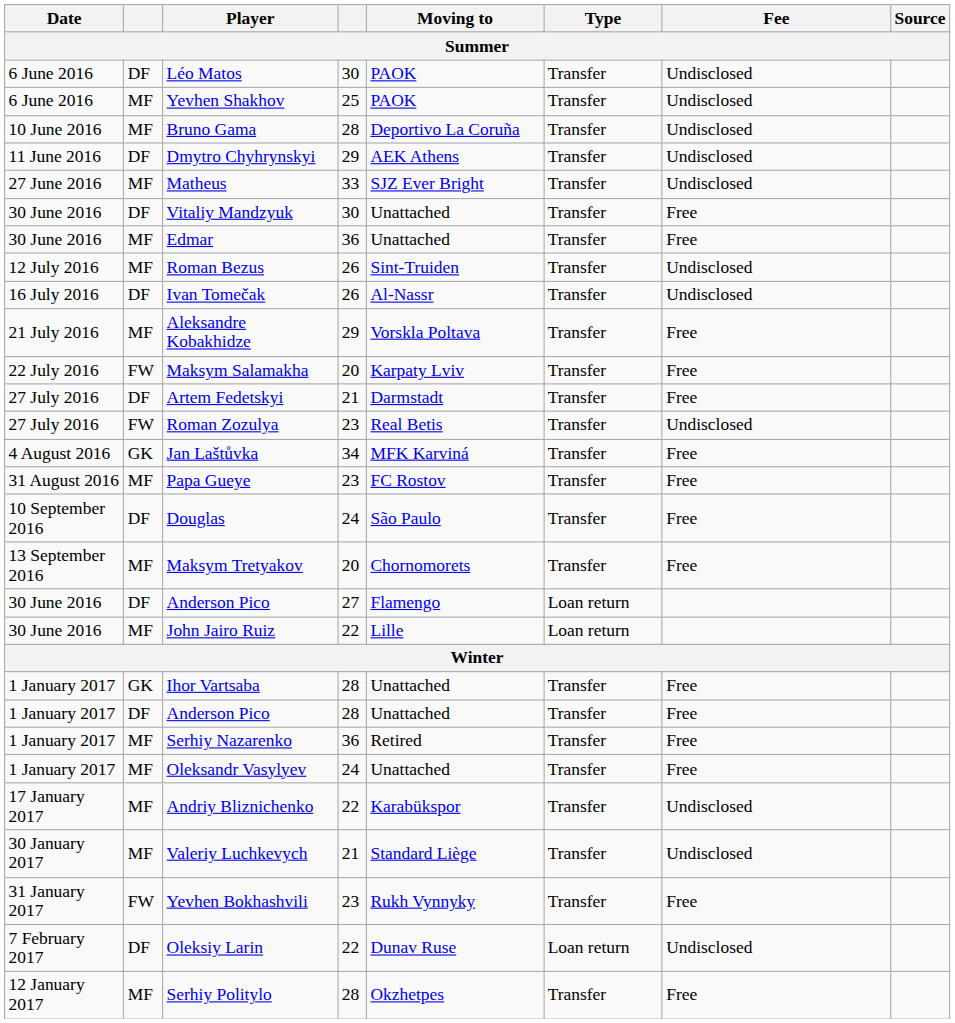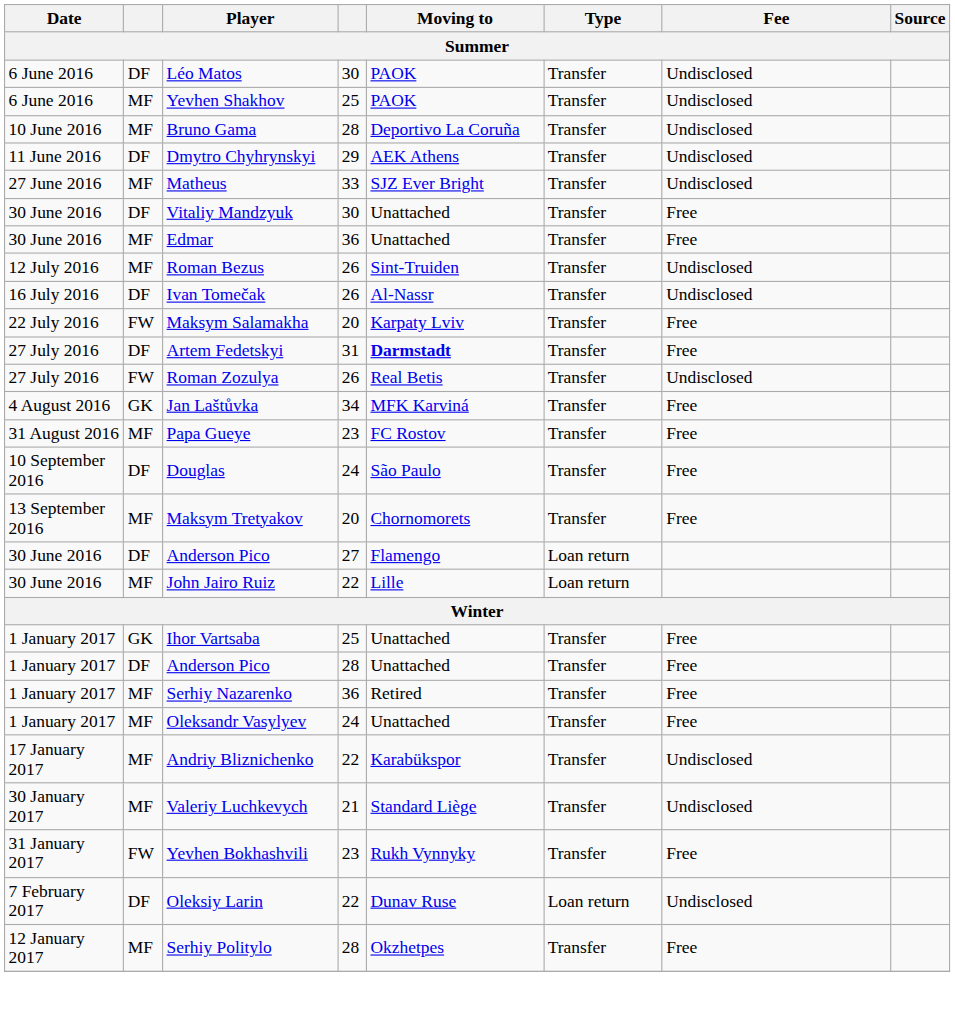- row: 21 July 2016 | MF | Aleksandre Kobakhidze | 29 | Vorskla Poltava | Transfer | Free
Artem Fedetskyi | column 4: 21 -> 31
Artem Fedetskyi | Moving to: normal -> bold
Roman Zozulya | column 4: 23 -> 26
Ihor Vartsaba | column 4: 28 -> 25
